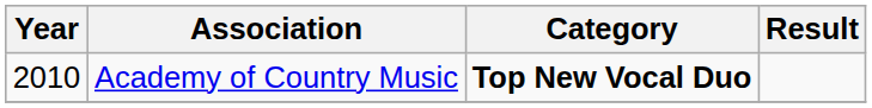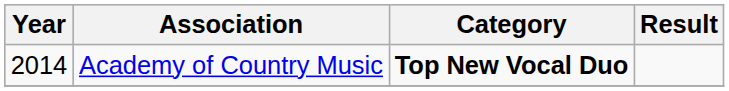Academy of Country Music | Year: 2010 -> 2014
